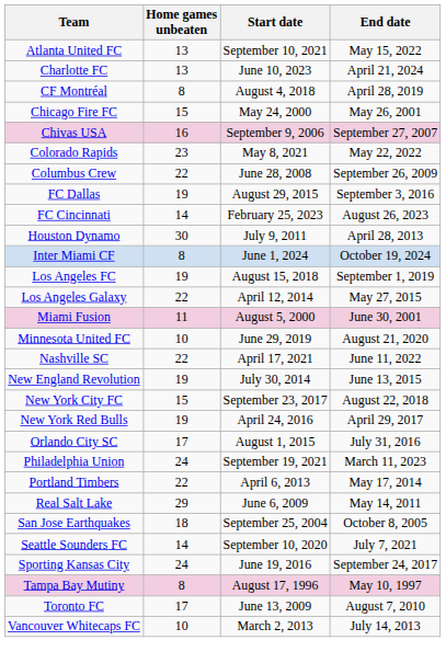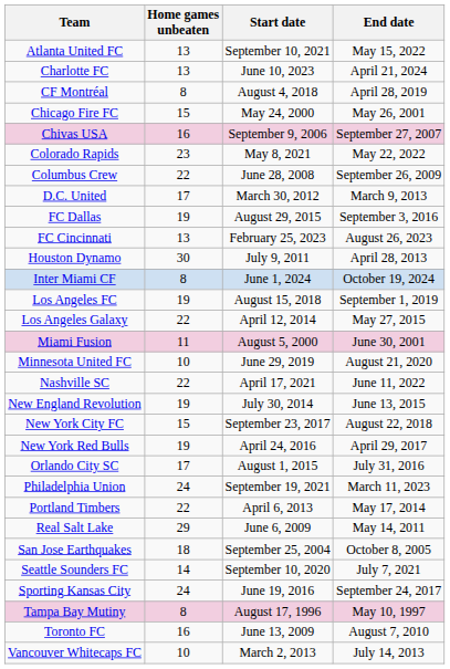+ row: D.C. United | 17 | March 30, 2012 | March 9, 2013
FC Cincinnati | Home games unbeaten: 14 -> 13
Toronto FC | Home games unbeaten: 17 -> 16
